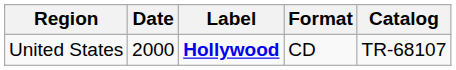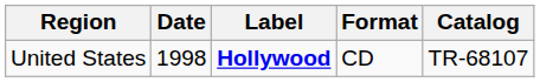United States | Date: 2000 -> 1998
